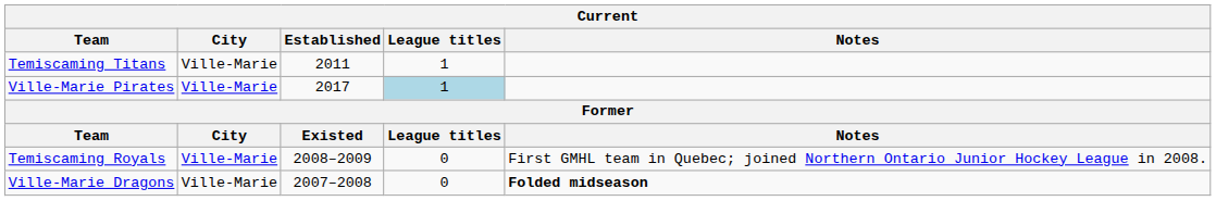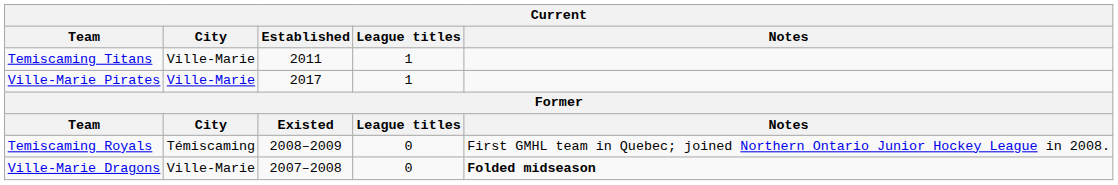Ville-Marie Pirates | League titles: lightblue background -> no background
Temiscaming Royals | City: Ville-Marie -> Témiscaming
